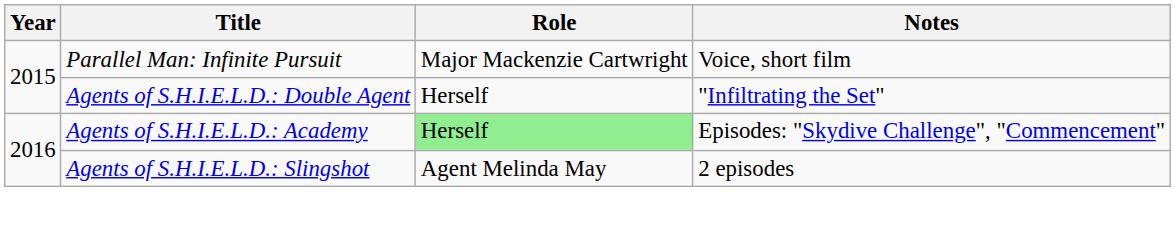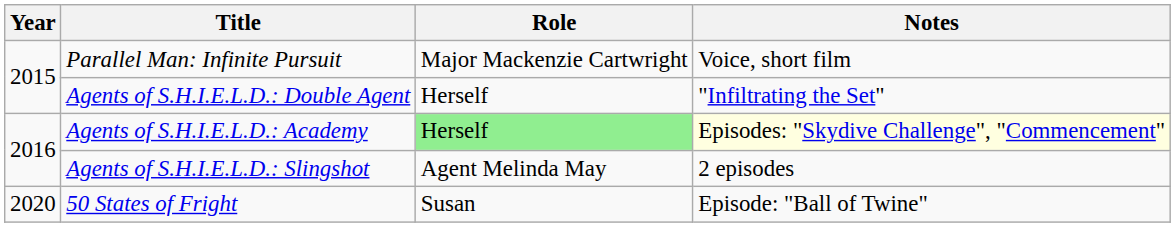Agents of S.H.I.E.L.D.: Academy | Notes: no background -> lightyellow background
+ row: 2020 | 50 States of Fright | Susan | Episode: "Ball of Twine"
